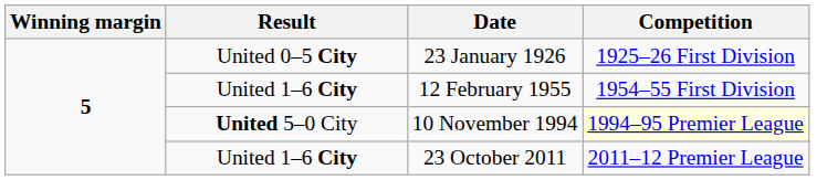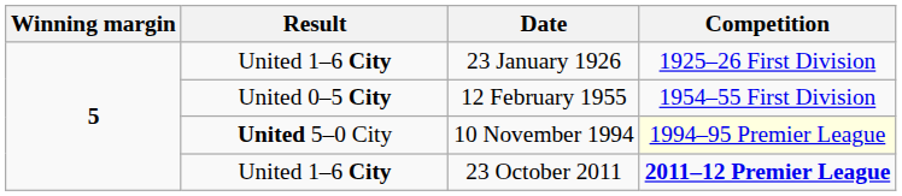23 January 1926 | Result: United 0–5 City -> United 1–6 City
12 February 1955 | Result: United 1–6 City -> United 0–5 City
23 October 2011 | Competition: normal -> bold
